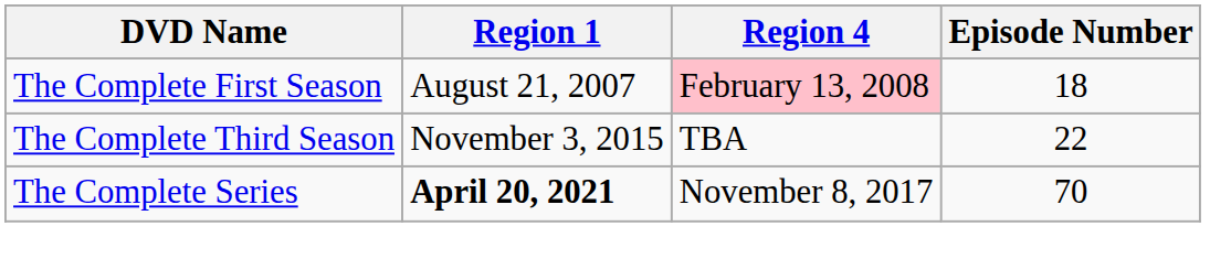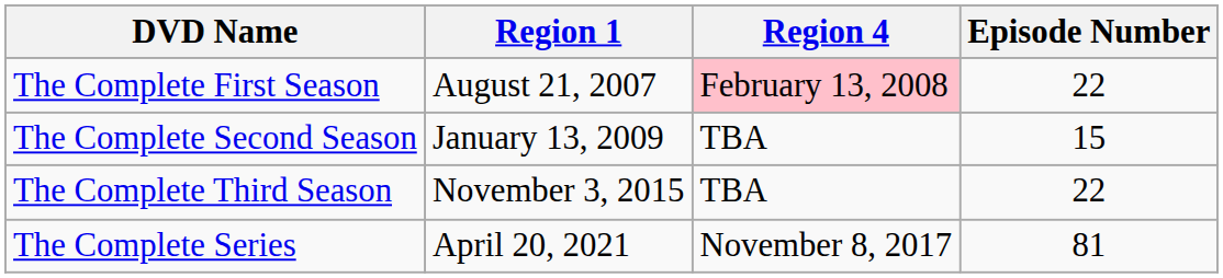The Complete First Season | Episode Number: 18 -> 22
+ row: The Complete Second Season | January 13, 2009 | TBA | 15
The Complete Series | Region 1: bold -> normal
The Complete Series | Episode Number: 70 -> 81
